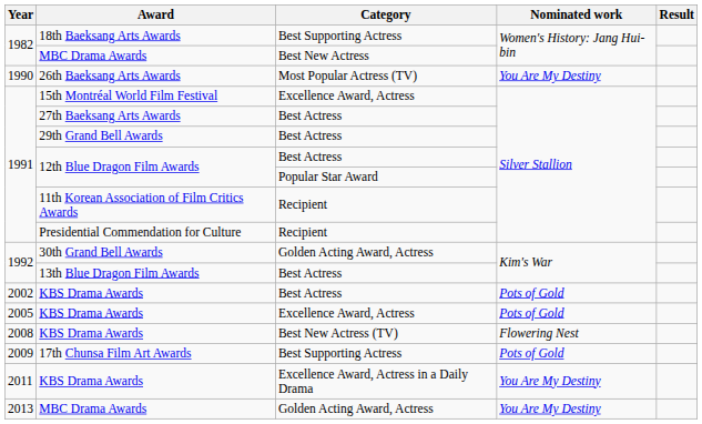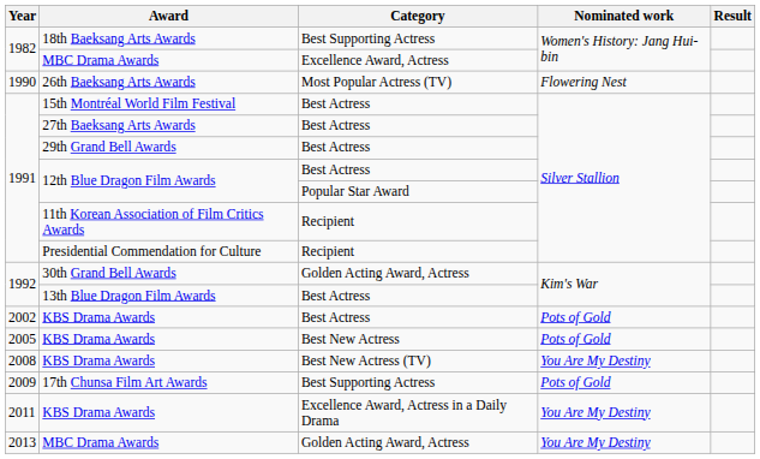1982 / MBC Drama Awards | Category: Best New Actress -> Excellence Award, Actress
26th Baeksang Arts Awards | Nominated work: You Are My Destiny -> Flowering Nest
15th Montréal World Film Festival | Category: Excellence Award, Actress -> Best Actress
2005 / KBS Drama Awards | Category: Excellence Award, Actress -> Best New Actress
2008 / KBS Drama Awards | Nominated work: Flowering Nest -> You Are My Destiny
